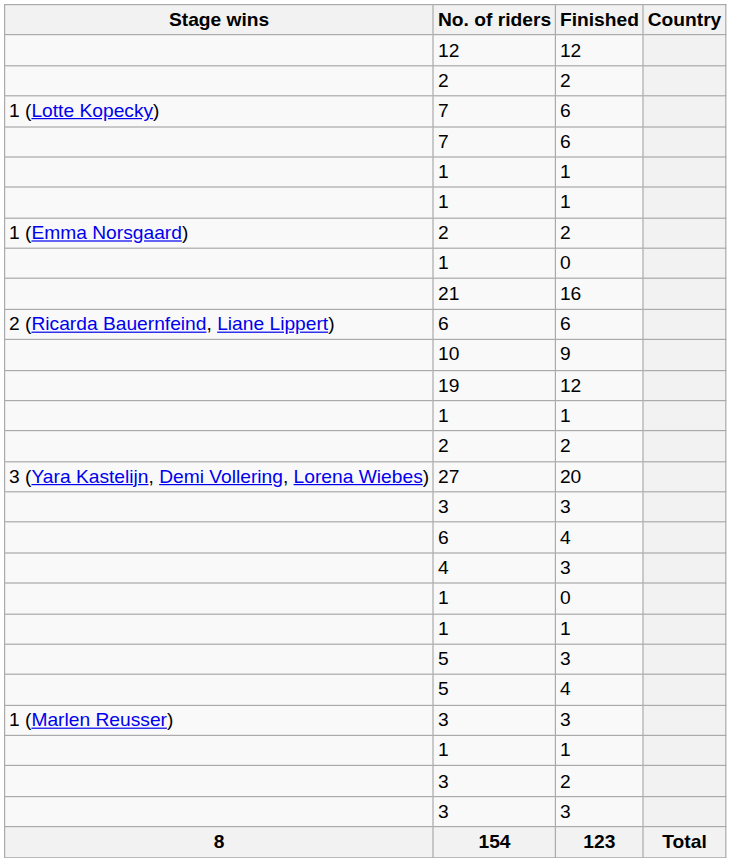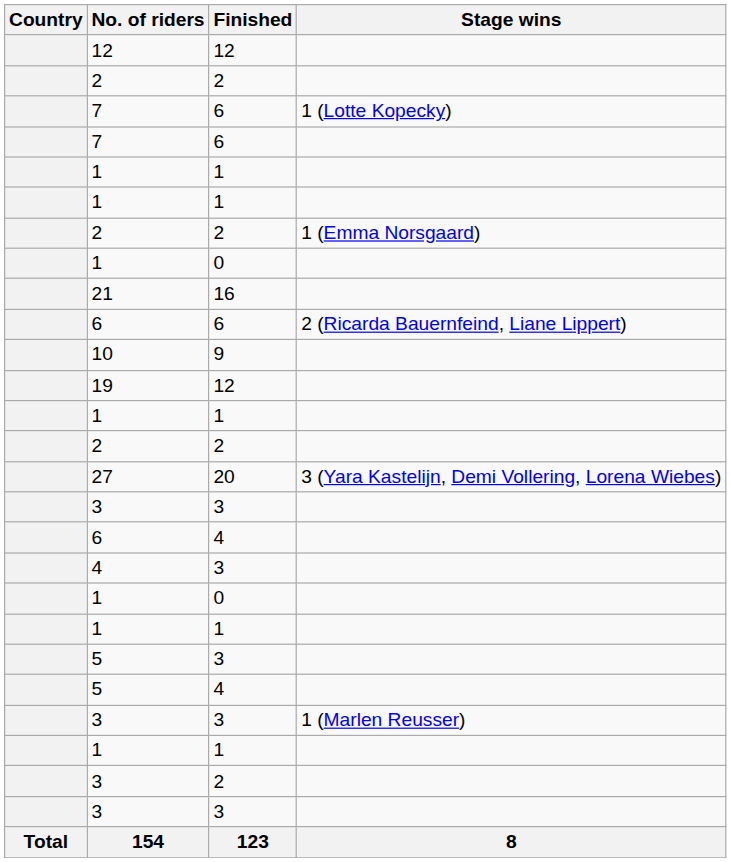columns swapped: Country <-> Stage wins
